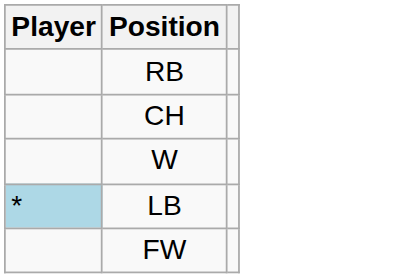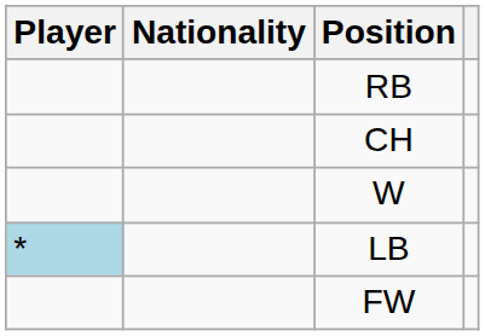+ column: Nationality
